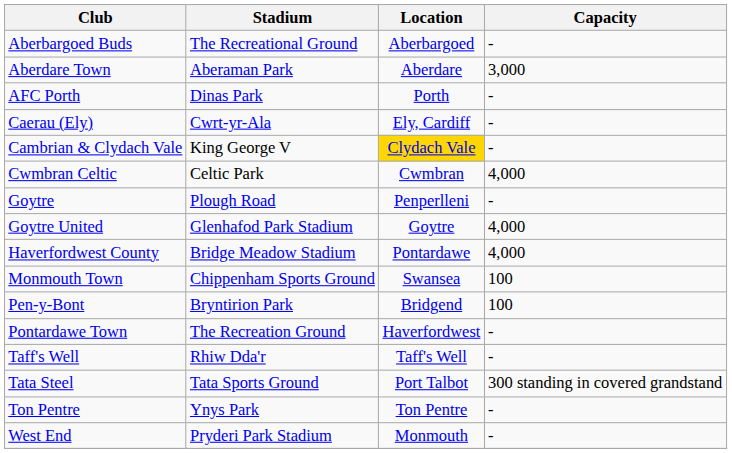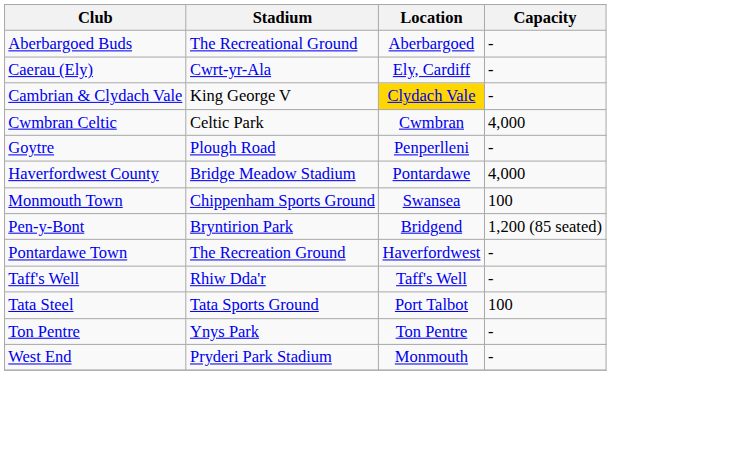- row: Aberdare Town | Aberaman Park | Aberdare | 3,000
- row: AFC Porth | Dinas Park | Porth | -
- row: Goytre United | Glenhafod Park Stadium | Goytre | 4,000
Pen-y-Bont | Capacity: 100 -> 1,200 (85 seated)
Tata Steel | Capacity: 300 standing in covered grandstand -> 100
